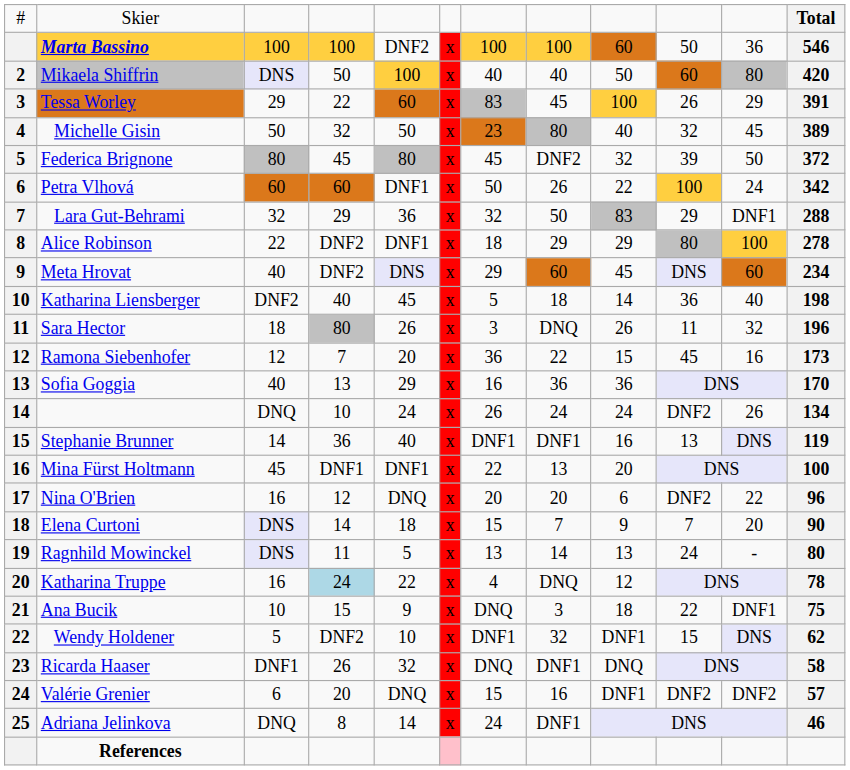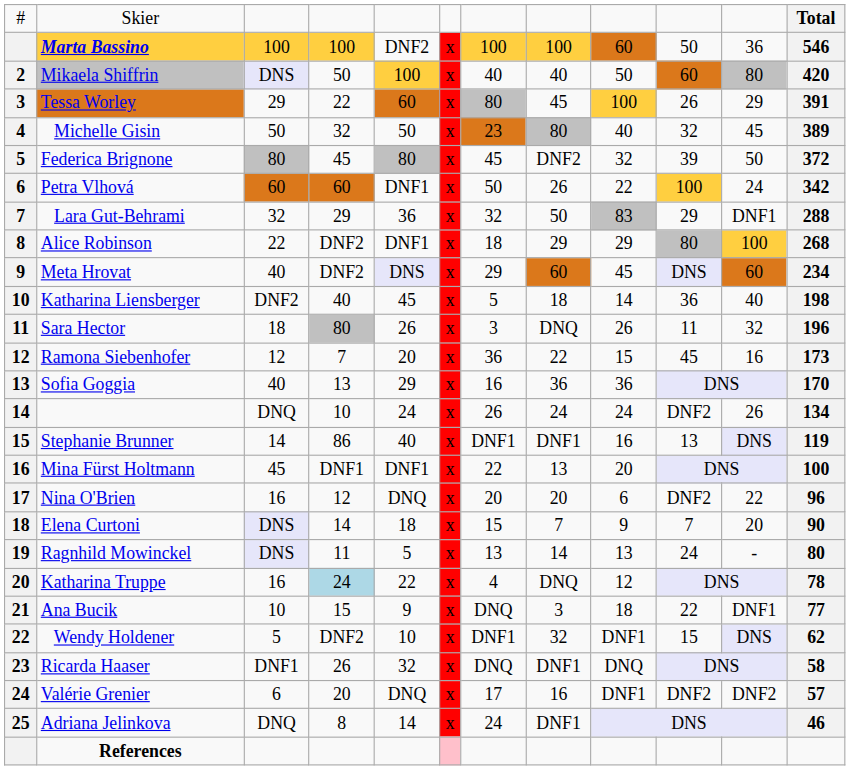Tessa Worley | column 7: 83 -> 80
Alice Robinson | column 12: 278 -> 268
Stephanie Brunner | column 4: 36 -> 86
Ana Bucik | column 12: 75 -> 77
Valérie Grenier | column 7: 15 -> 17
